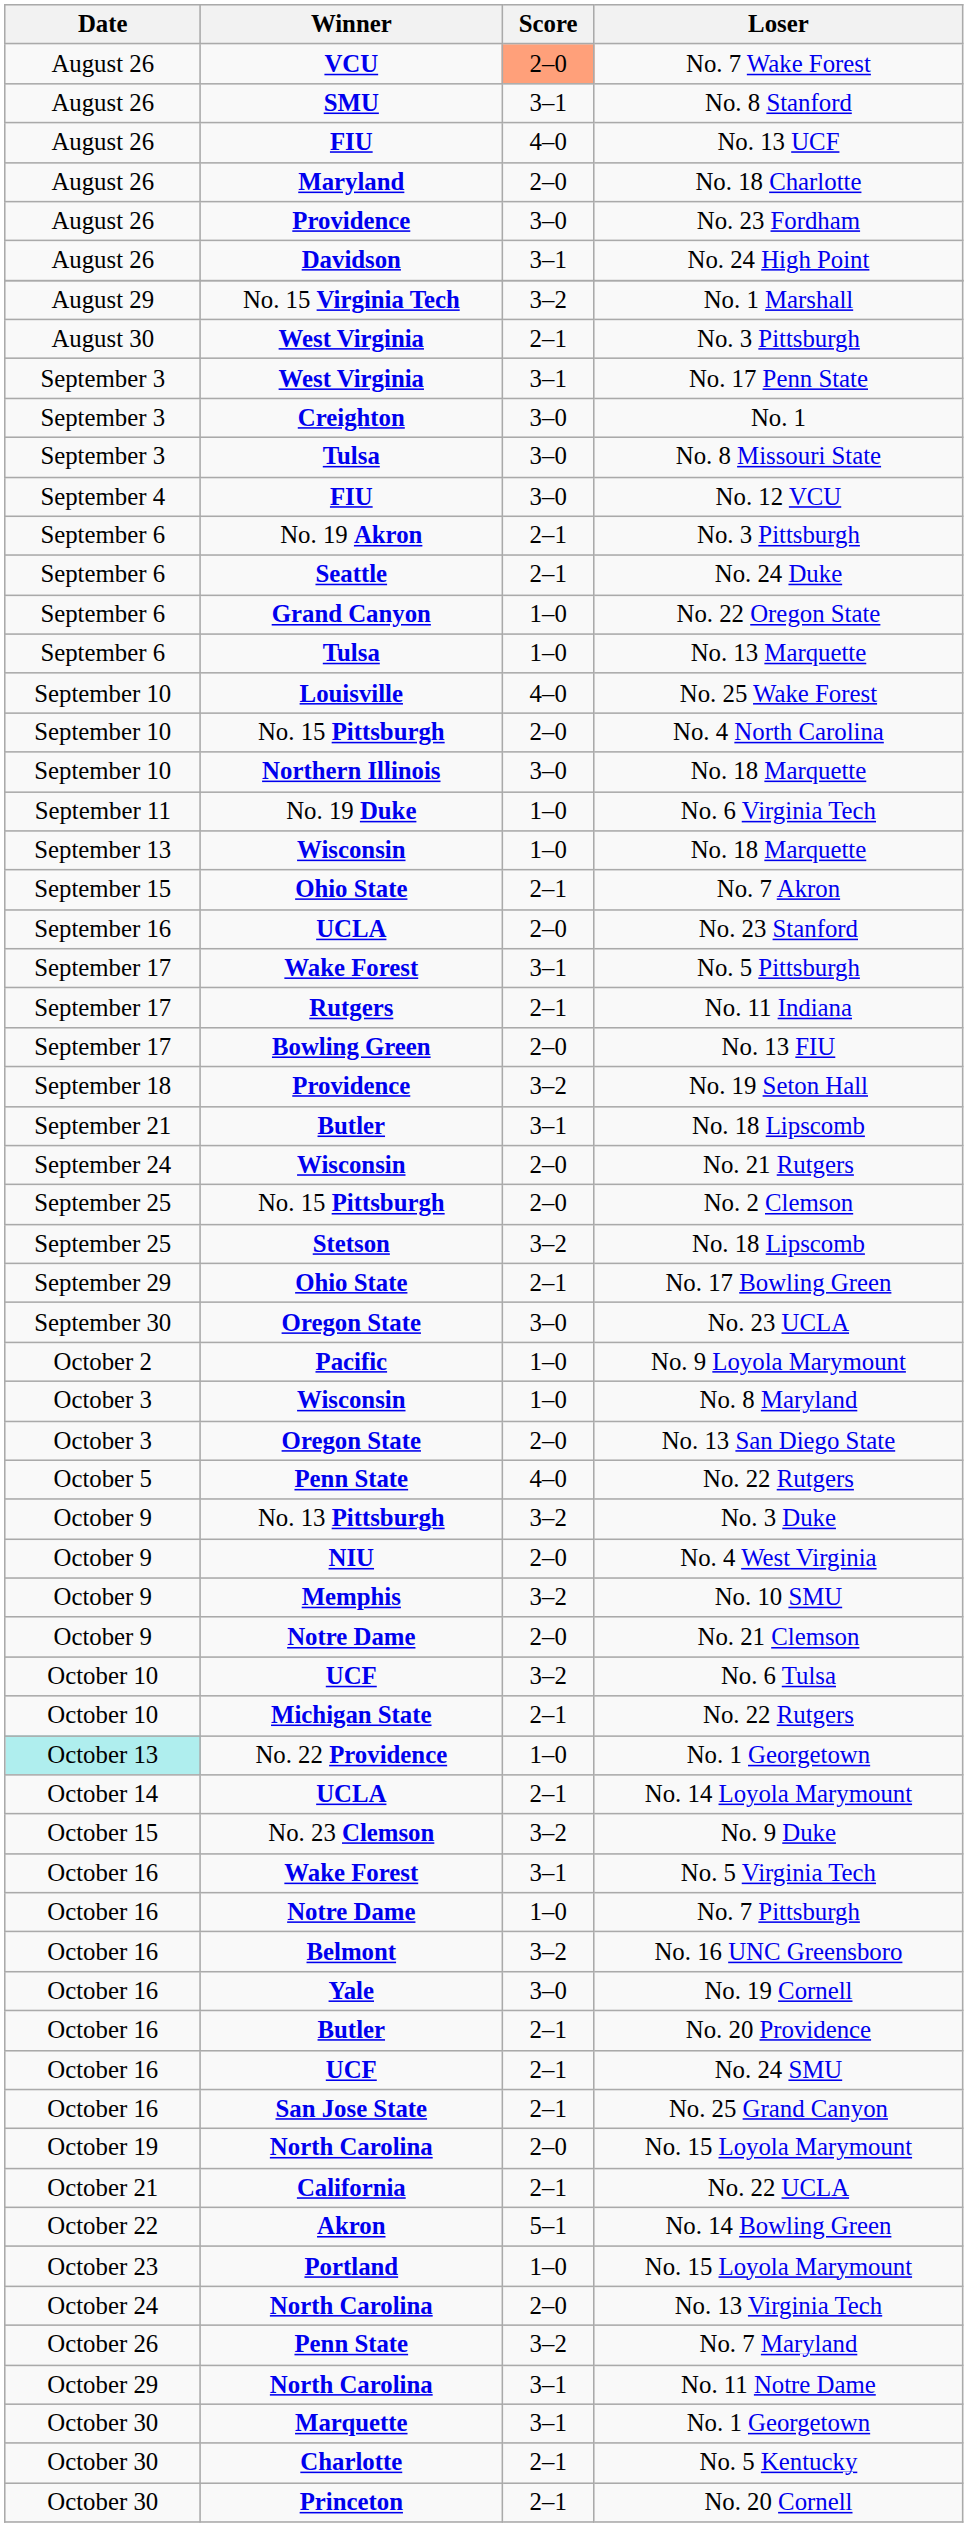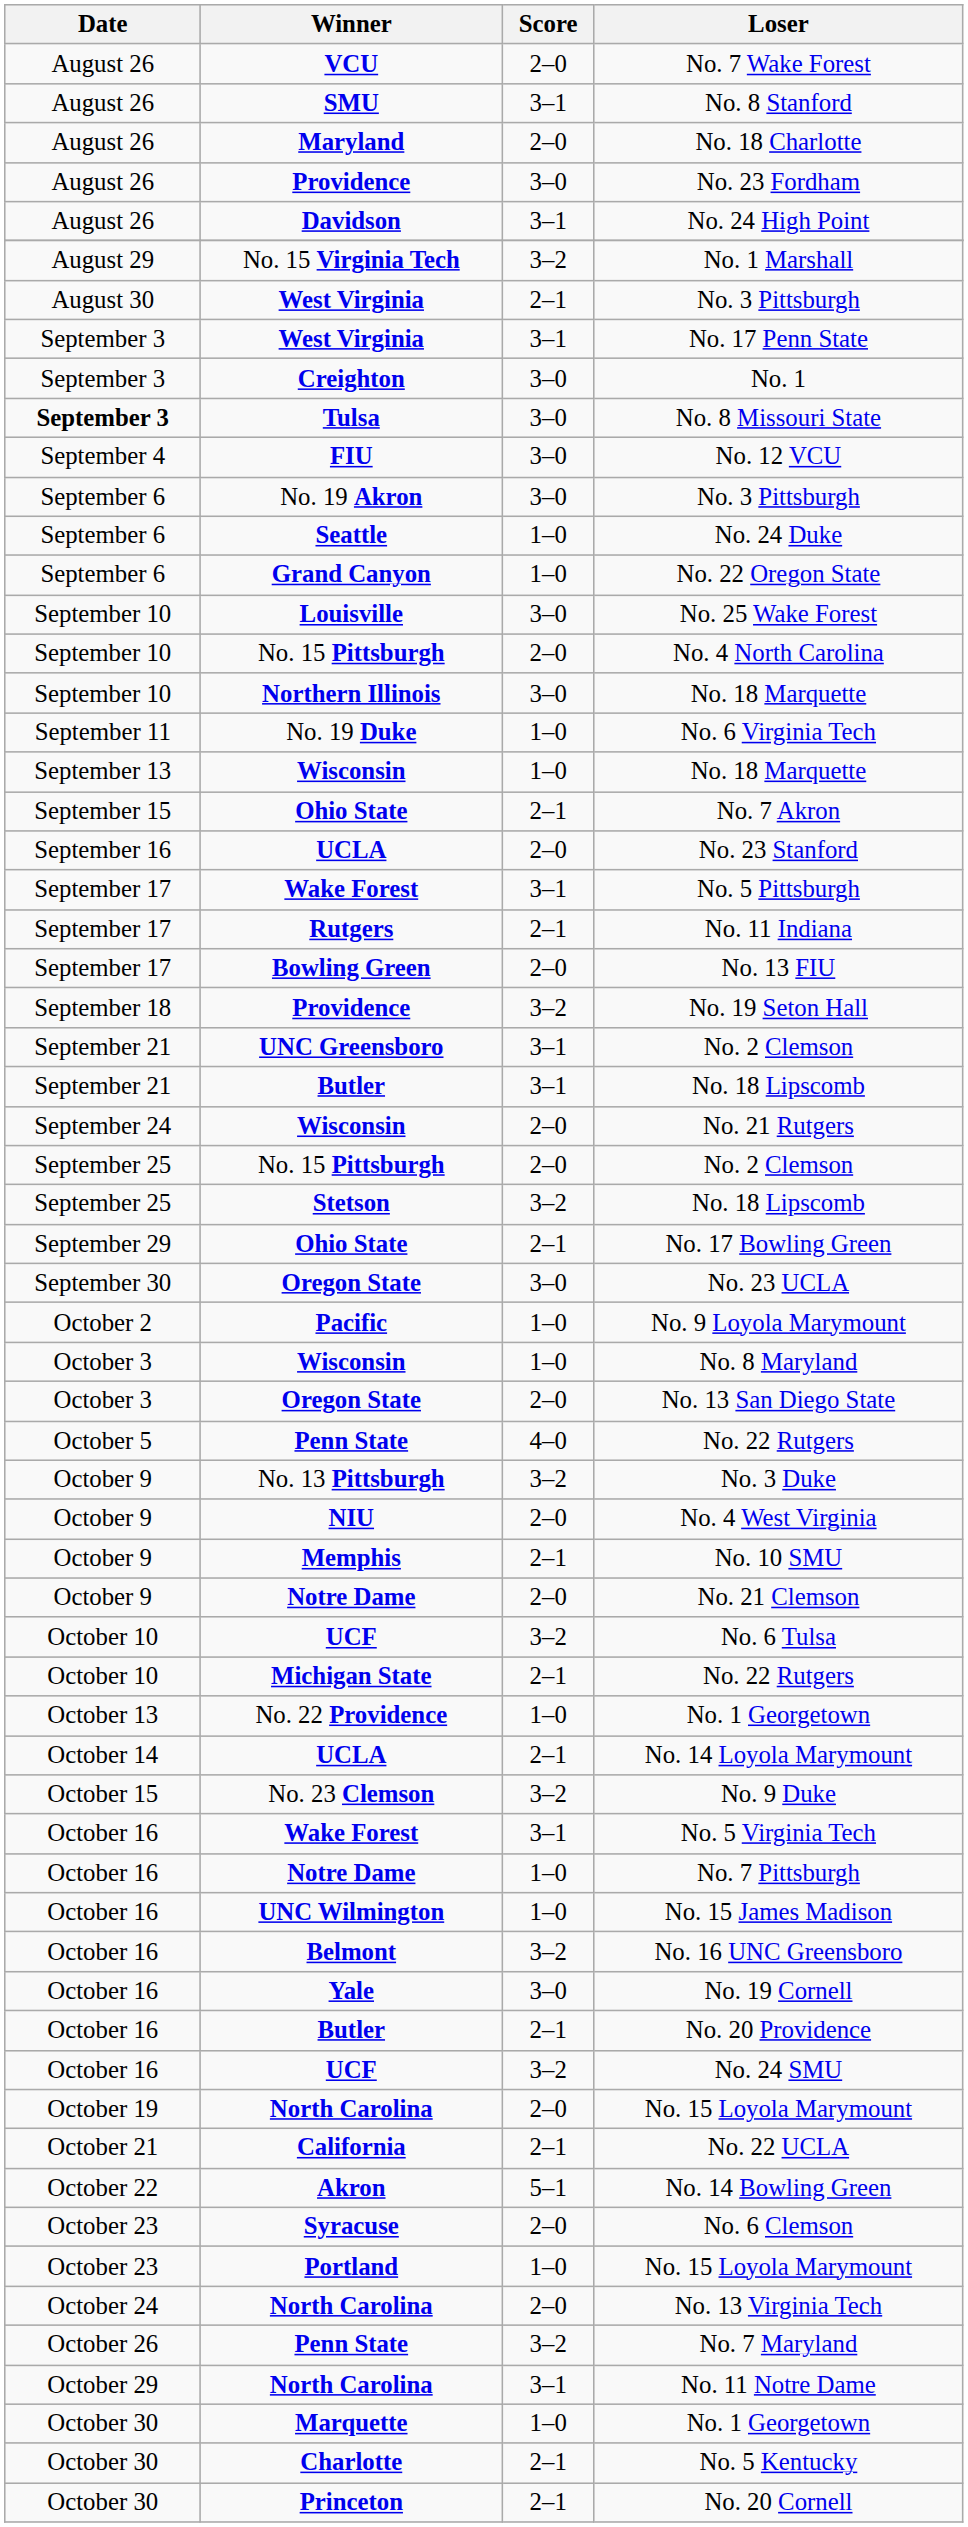No. 7 Wake Forest | Score: lightsalmon background -> no background
- row: August 26 | FIU | 4–0 | No. 13 UCF
No. 8 Missouri State | Date: normal -> bold
No. 19 Akron / No. 3 Pittsburgh | Score: 2–1 -> 3–0
No. 24 Duke | Score: 2–1 -> 1–0
- row: September 6 | Tulsa | 1–0 | No. 13 Marquette
No. 25 Wake Forest | Score: 4–0 -> 3–0
+ row: September 21 | UNC Greensboro | 3–1 | No. 2 Clemson
No. 10 SMU | Score: 3–2 -> 2–1
No. 22 Providence / No. 1 Georgetown | Date: paleturquoise background -> no background
+ row: October 16 | UNC Wilmington | 1–0 | No. 15 James Madison
No. 24 SMU | Score: 2–1 -> 3–2
- row: October 16 | San Jose State | 2–1 | No. 25 Grand Canyon
+ row: October 23 | Syracuse | 2–0 | No. 6 Clemson
Marquette / No. 1 Georgetown | Score: 3–1 -> 1–0
